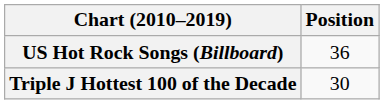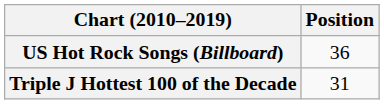Triple J Hottest 100 of the Decade | Position: 30 -> 31
